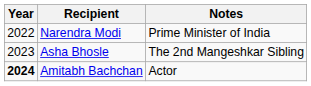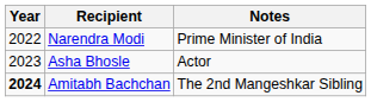Asha Bhosle | Notes: The 2nd Mangeshkar Sibling -> Actor
Amitabh Bachchan | Notes: Actor -> The 2nd Mangeshkar Sibling
